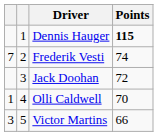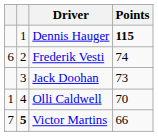Frederik Vesti | column 1: 7 -> 6
Jack Doohan | Points: 72 -> 73
Victor Martins | column 1: 3 -> 7
Victor Martins | column 2: normal -> bold
